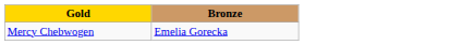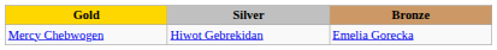+ column: Silver | Hiwot Gebrekidan
